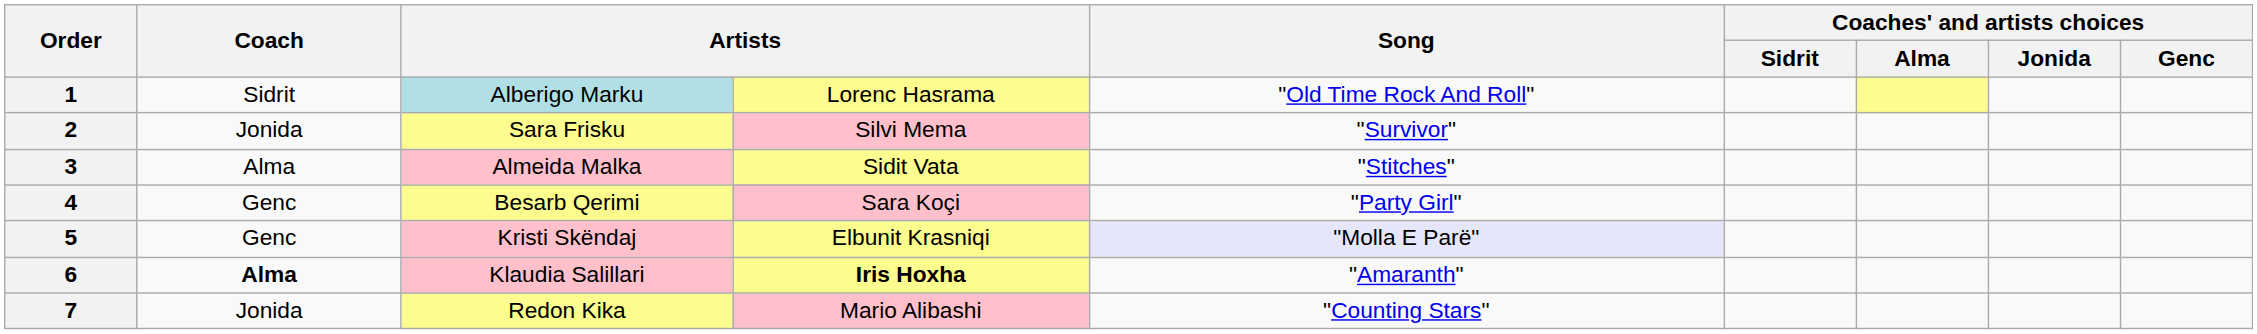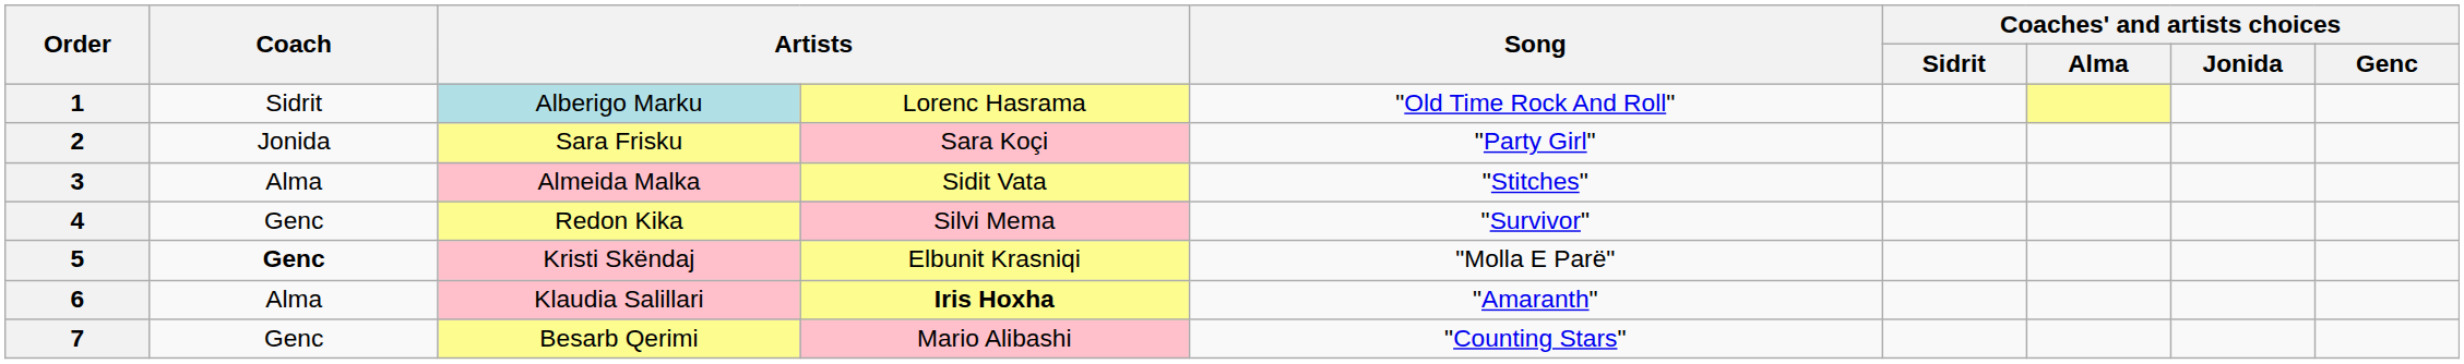2 | column 4: Silvi Mema -> Sara Koçi
2 | Song: "Survivor" -> "Party Girl"
4 | column 3: Besarb Qerimi -> Redon Kika
4 | column 4: Sara Koçi -> Silvi Mema
4 | Song: "Party Girl" -> "Survivor"
5 | Coach: normal -> bold
5 | Song: lavender background -> no background
6 | Coach: bold -> normal
7 | Coach: Jonida -> Genc
7 | column 3: Redon Kika -> Besarb Qerimi
